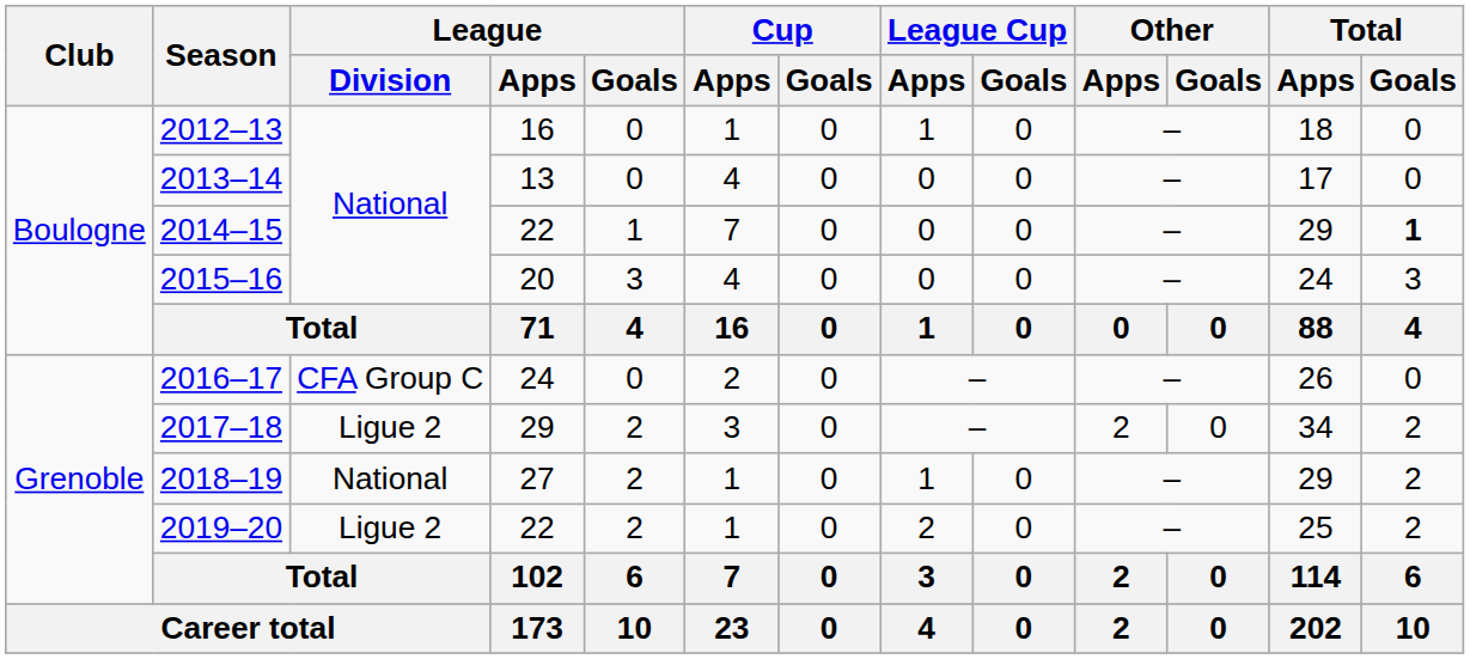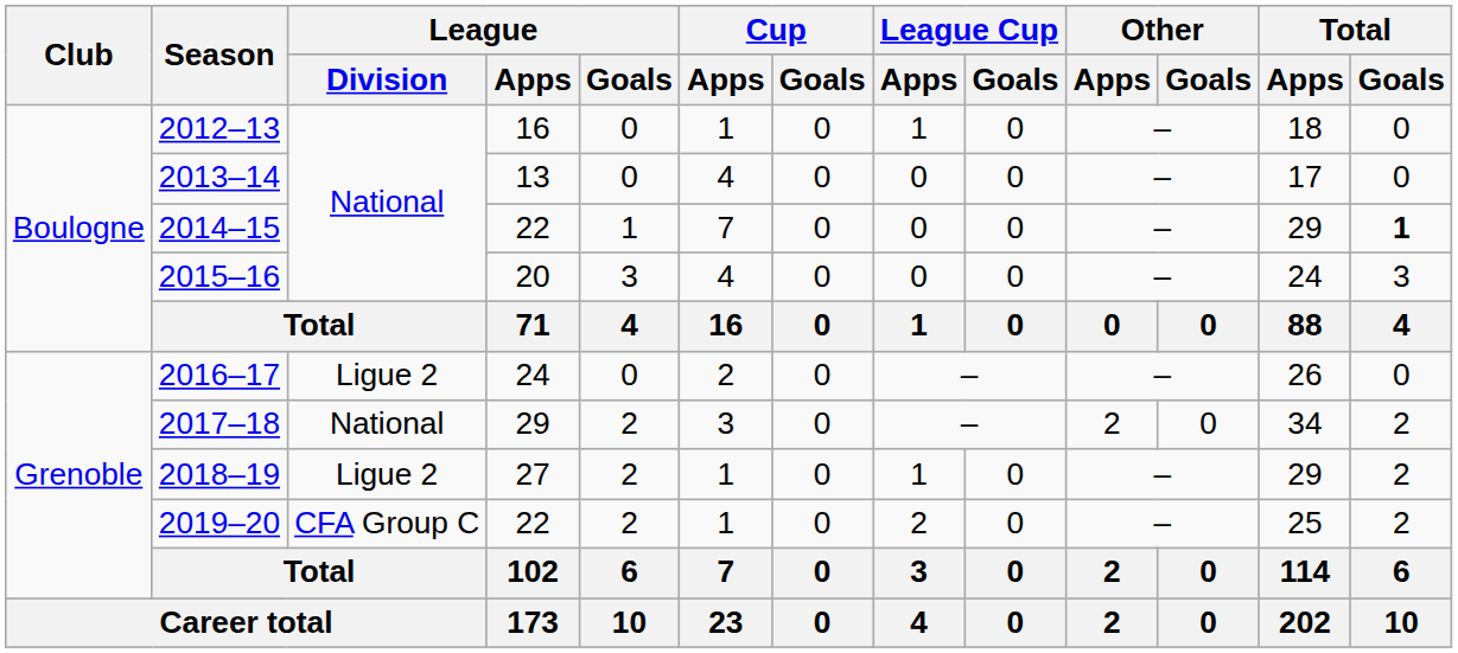2016–17 | League / Division: CFA Group C -> Ligue 2
2017–18 | League / Division: Ligue 2 -> National
2018–19 | League / Division: National -> Ligue 2
2019–20 | League / Division: Ligue 2 -> CFA Group C
